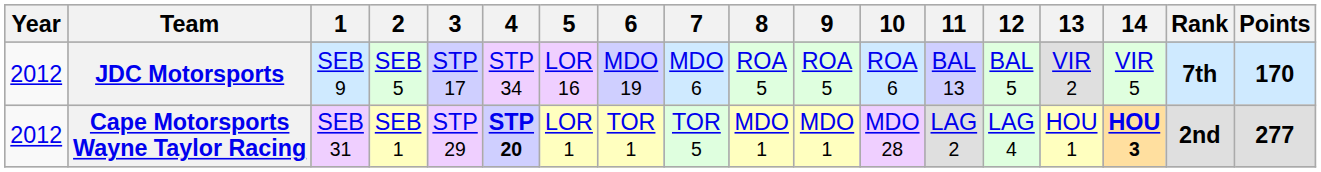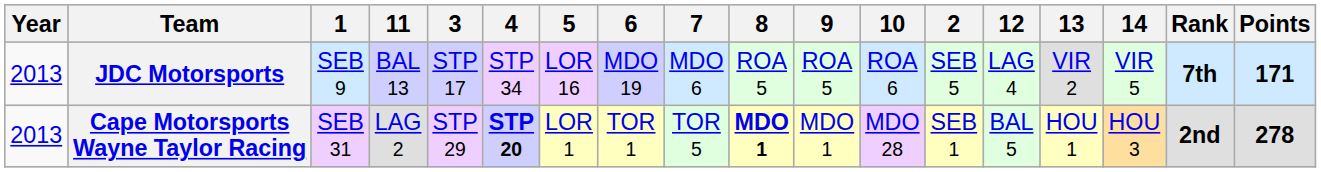columns swapped: 2 <-> 11
JDC Motorsports | Year: 2012 -> 2013
JDC Motorsports | 12: BAL 5 -> LAG 4
JDC Motorsports | Points: 170 -> 171
Cape Motorsports Wayne Taylor Racing | Year: 2012 -> 2013
Cape Motorsports Wayne Taylor Racing | 8: normal -> bold
Cape Motorsports Wayne Taylor Racing | 12: LAG 4 -> BAL 5
Cape Motorsports Wayne Taylor Racing | 14: bold -> normal
Cape Motorsports Wayne Taylor Racing | Points: 277 -> 278
